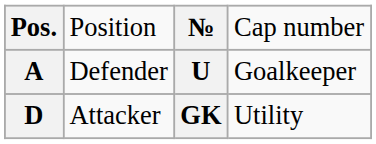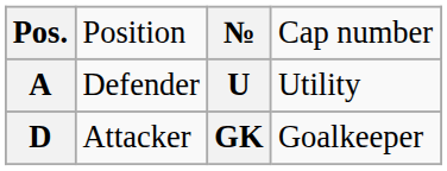U | column 4: Goalkeeper -> Utility
GK | column 4: Utility -> Goalkeeper
